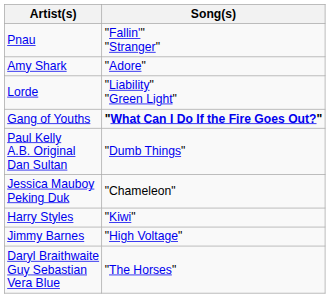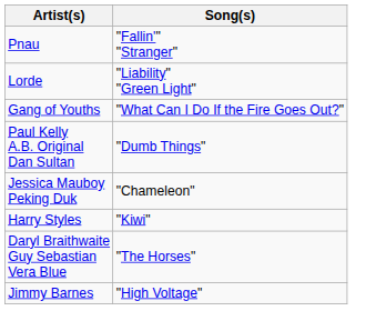- row: Amy Shark | "Adore"
Gang of Youths | Song(s): bold -> normal
rows swapped: Daryl Braithwaite Guy Sebastian Vera Blue <-> Jimmy Barnes
